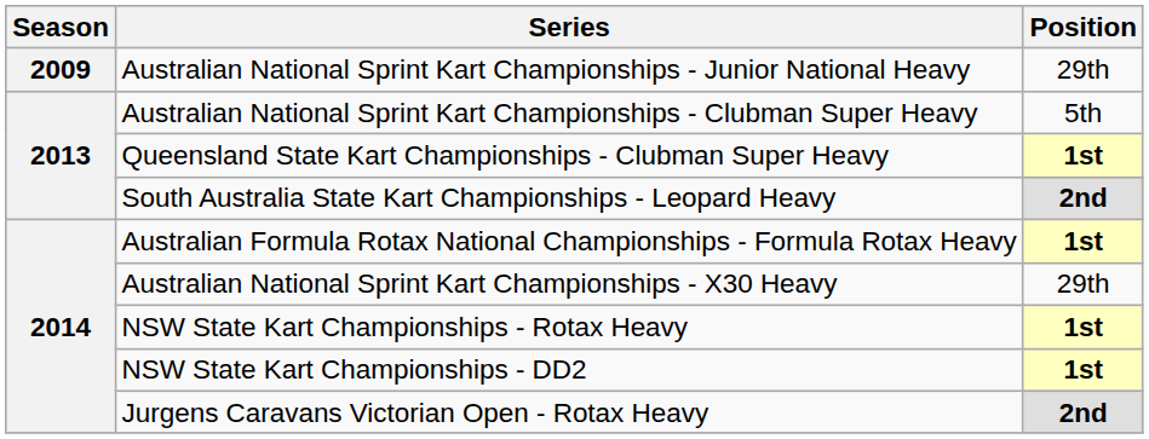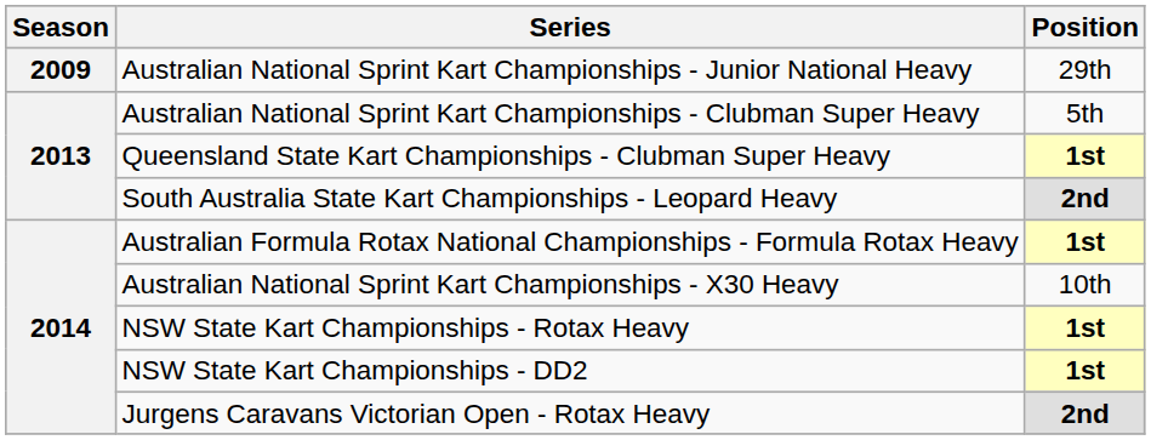Australian National Sprint Kart Championships - X30 Heavy | Position: 29th -> 10th
